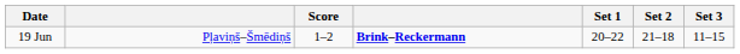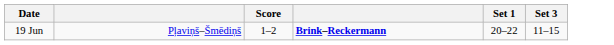- column: Set 2 | 21–18
